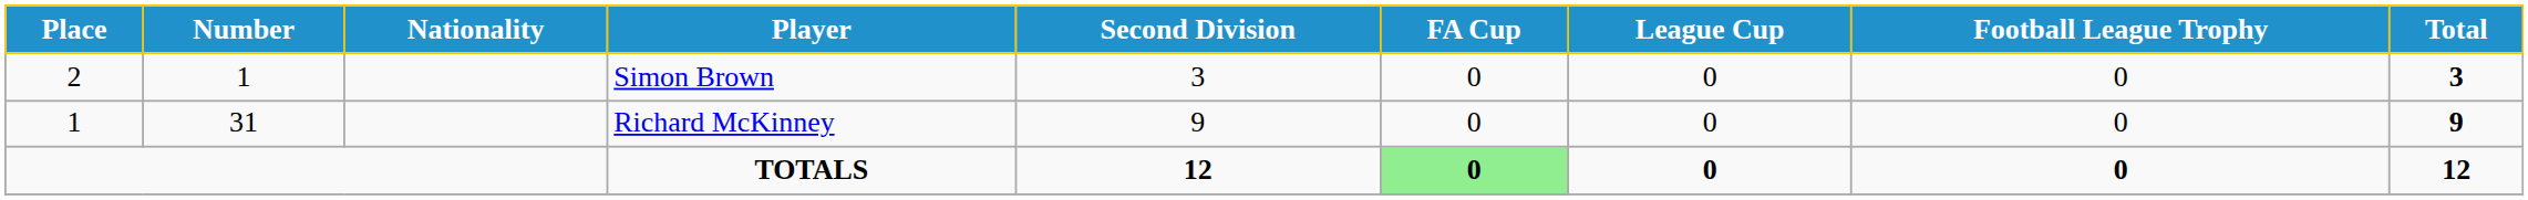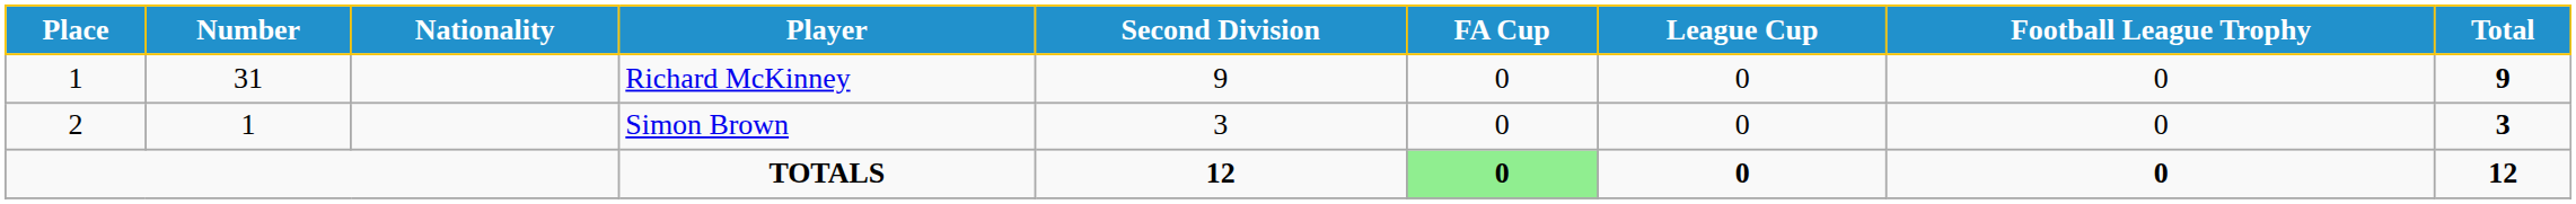rows swapped: Richard McKinney <-> Simon Brown
